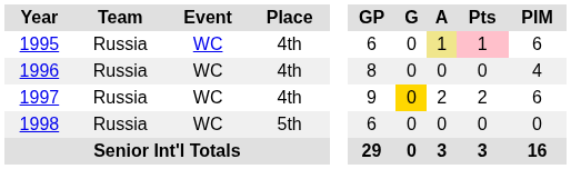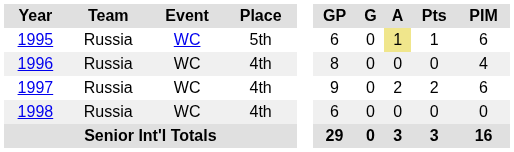1995 | Place: 4th -> 5th
1995 | Pts: pink background -> no background
1997 | G: gold background -> no background
1998 | Place: 5th -> 4th
